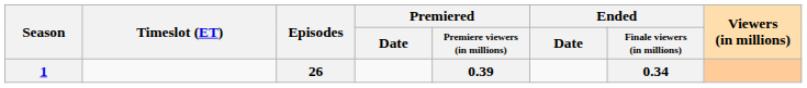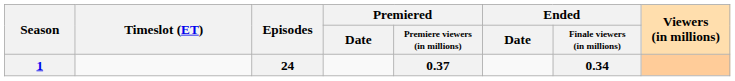1 | Episodes: 26 -> 24
1 | Premiered / Premiere viewers (in millions): 0.39 -> 0.37
